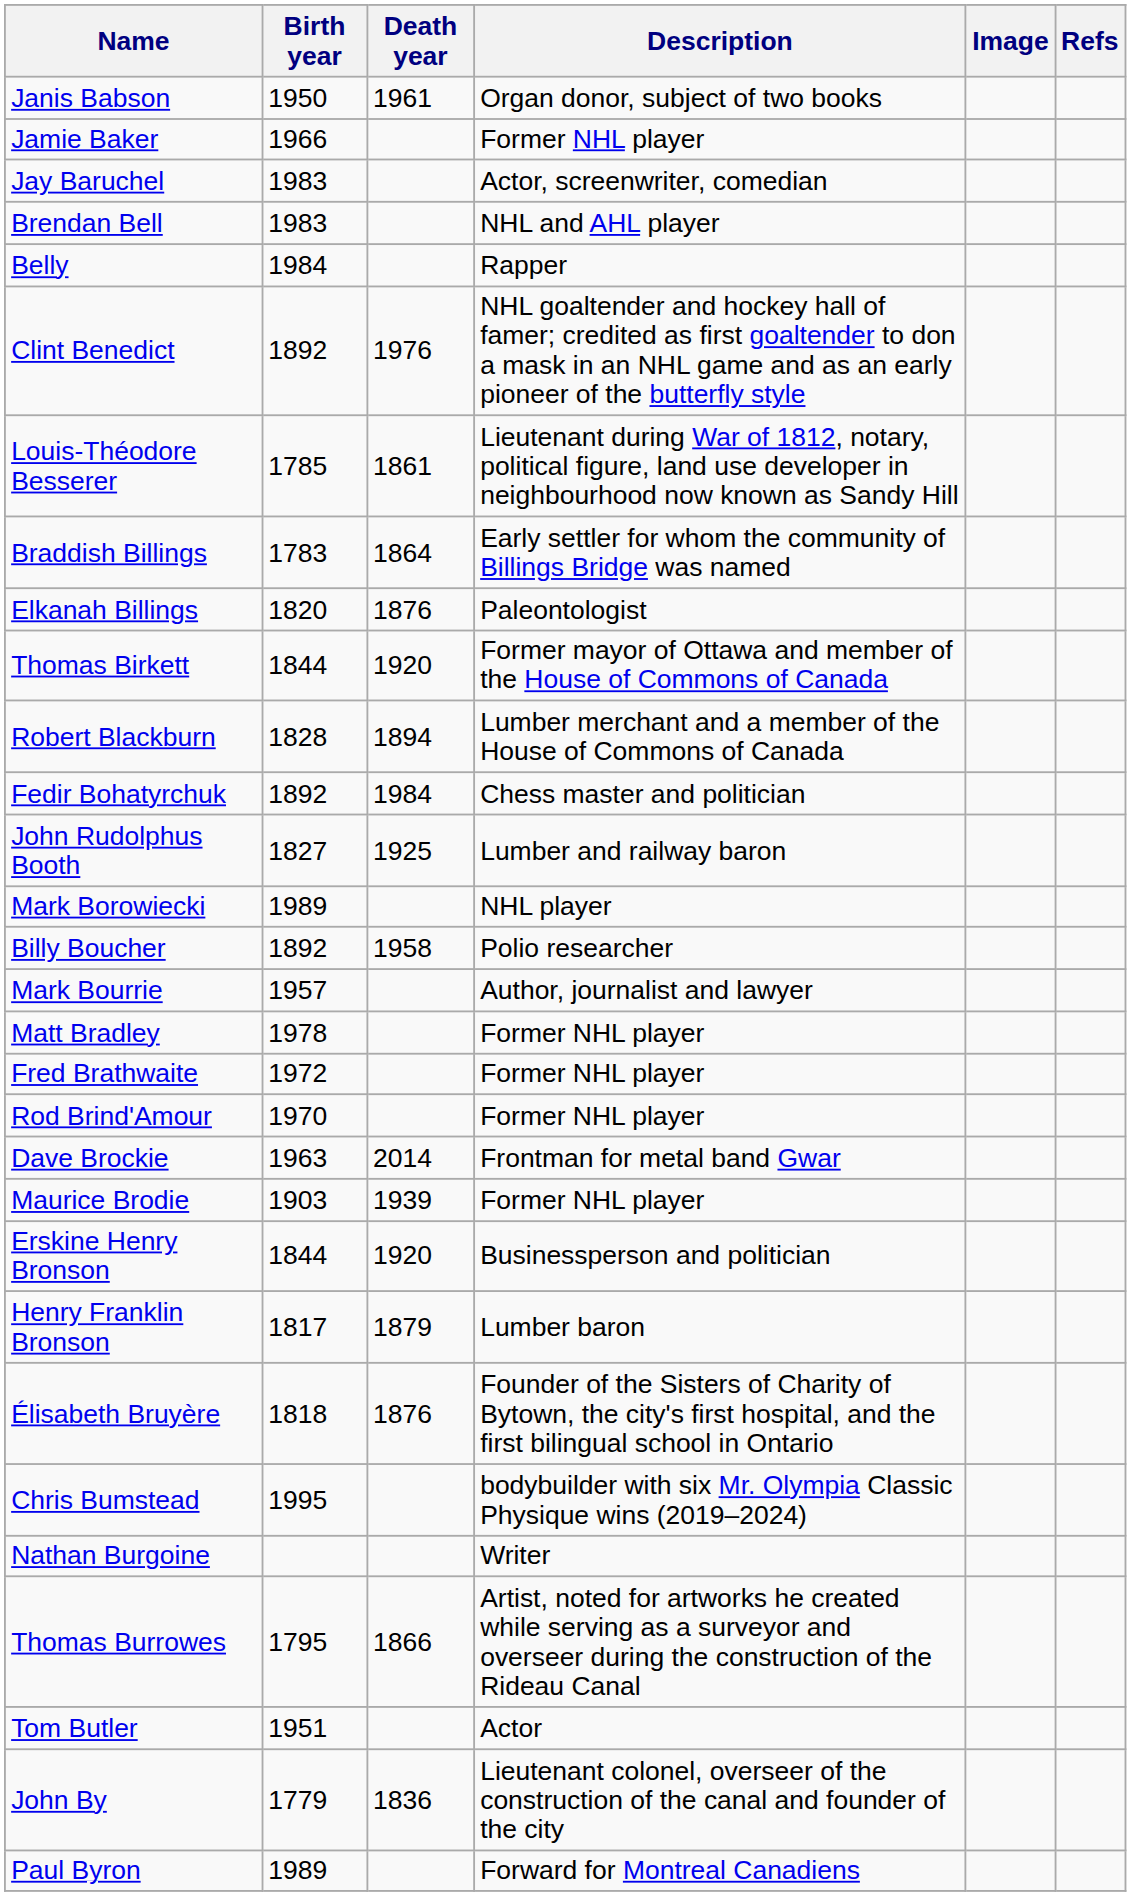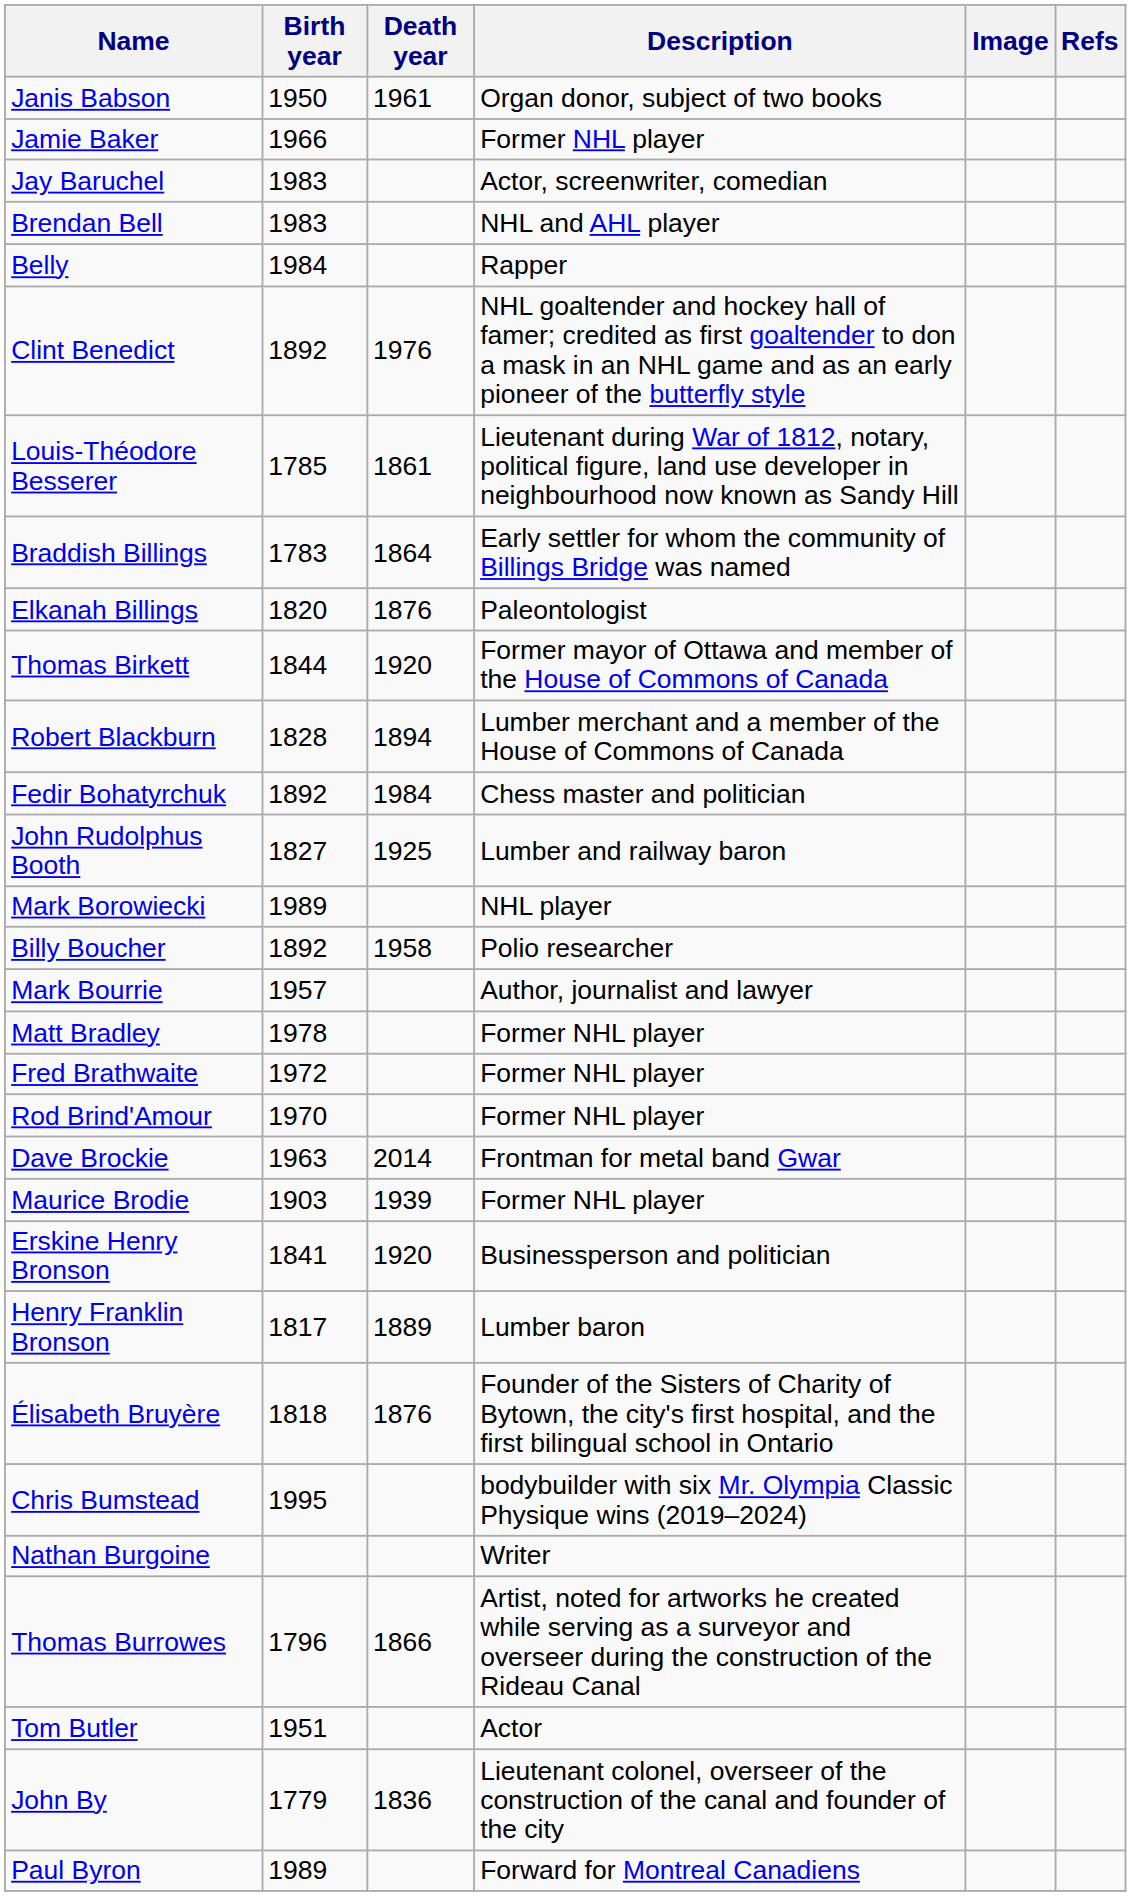Erskine Henry Bronson | Birth year: 1844 -> 1841
Henry Franklin Bronson | Death year: 1879 -> 1889
Thomas Burrowes | Birth year: 1795 -> 1796
